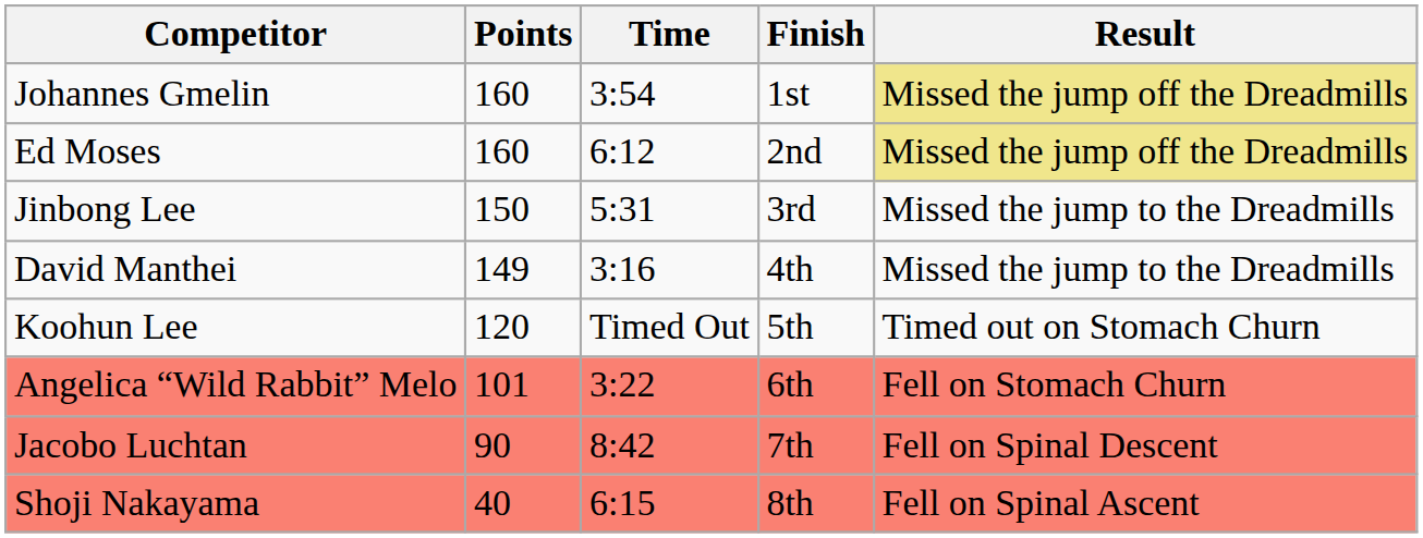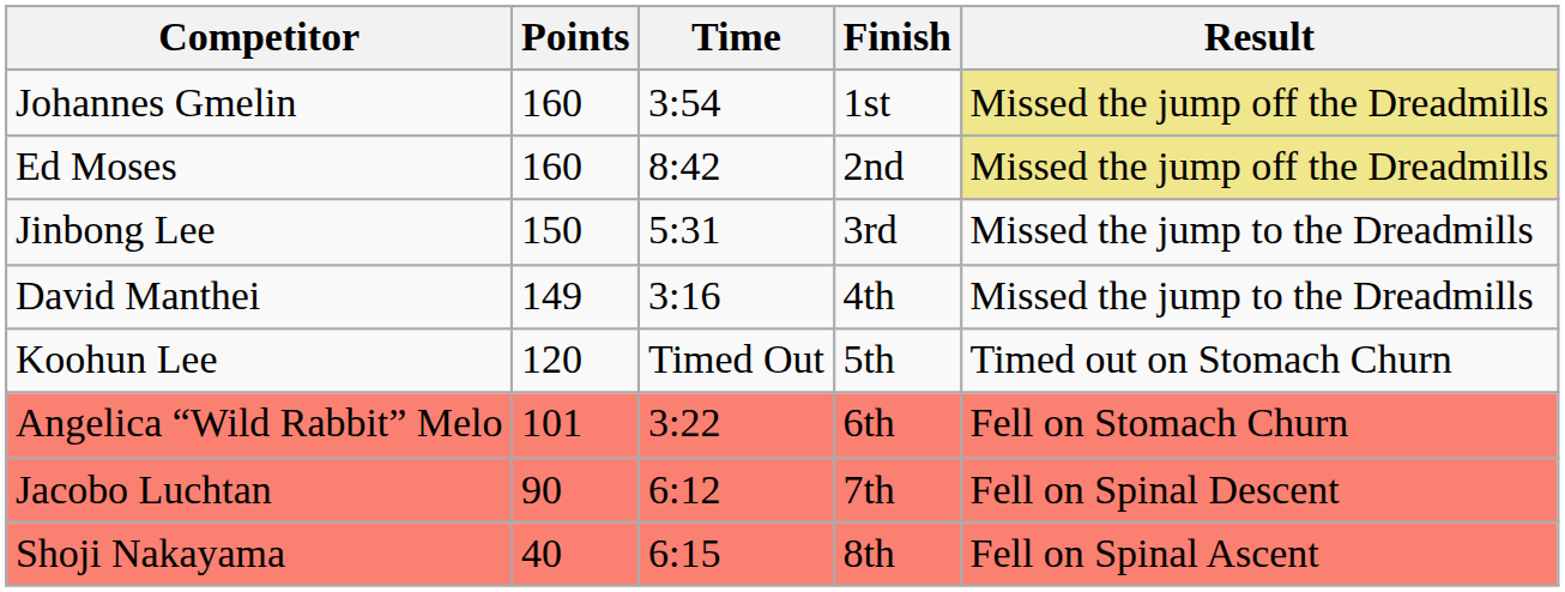Ed Moses | Time: 6:12 -> 8:42
Jacobo Luchtan | Time: 8:42 -> 6:12
